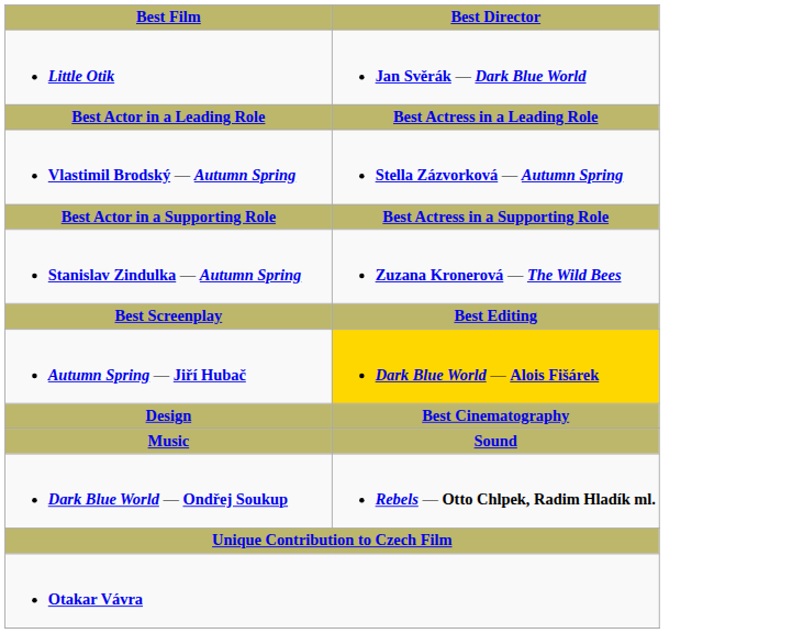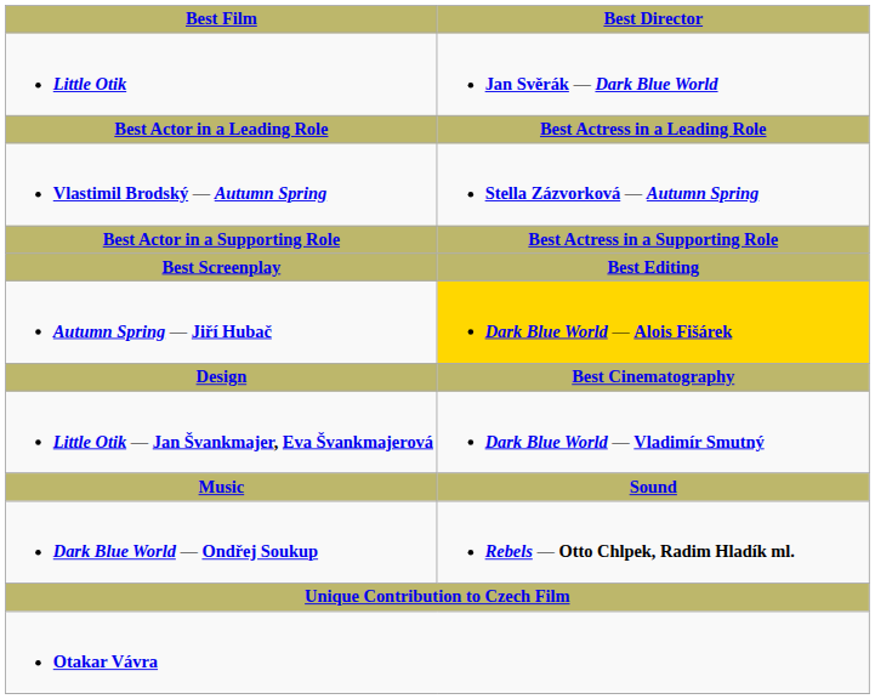- row: Stanislav Zindulka — Autumn Spring | Zuzana Kronerová — The Wild Bees
+ row: Little Otik — Jan Švankmajer, Eva Švankmajerová | Dark Blue World — Vladimír Smutný
